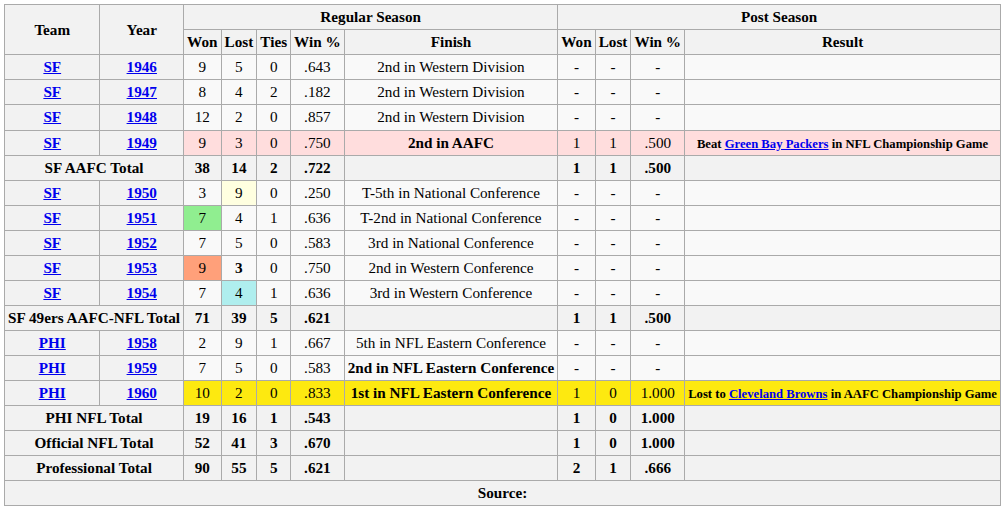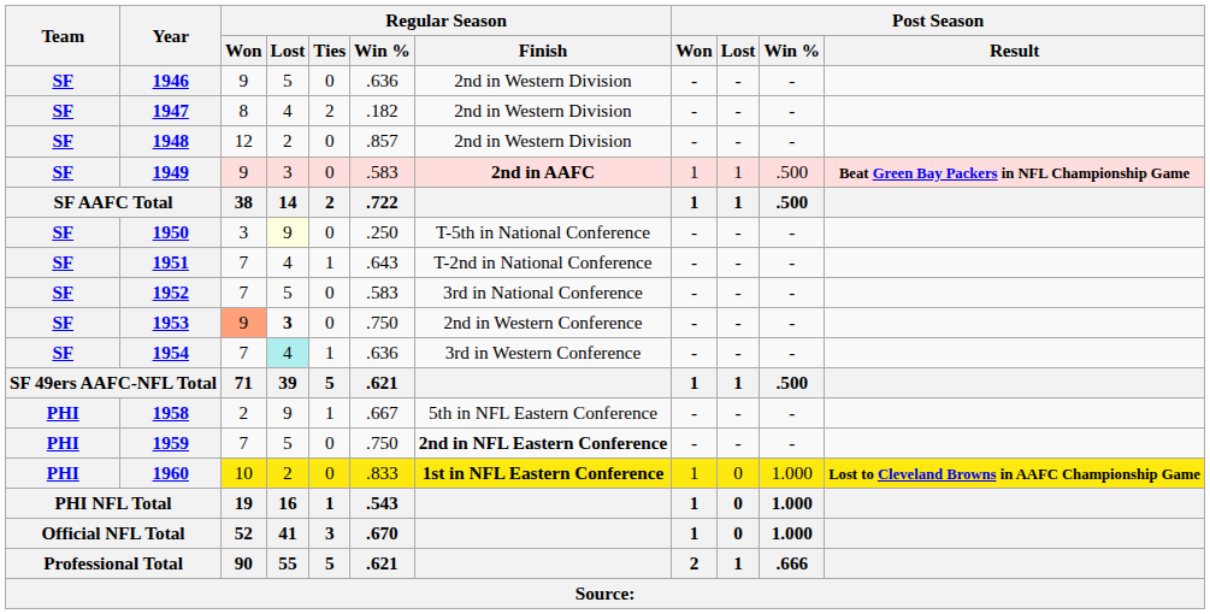1946 | Regular Season / Win %: .643 -> .636
1949 | Regular Season / Win %: .750 -> .583
1951 | Regular Season / Won: lightgreen background -> no background
1951 | Regular Season / Win %: .636 -> .643
1959 | Regular Season / Win %: .583 -> .750
